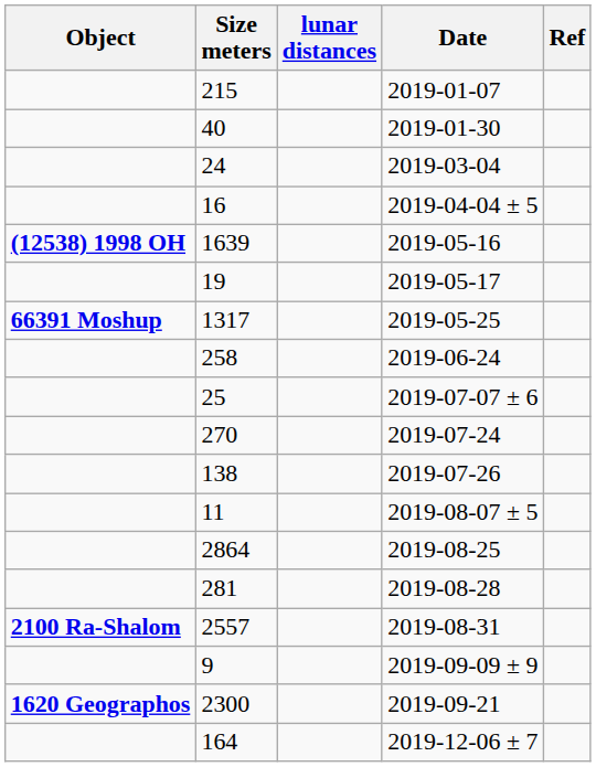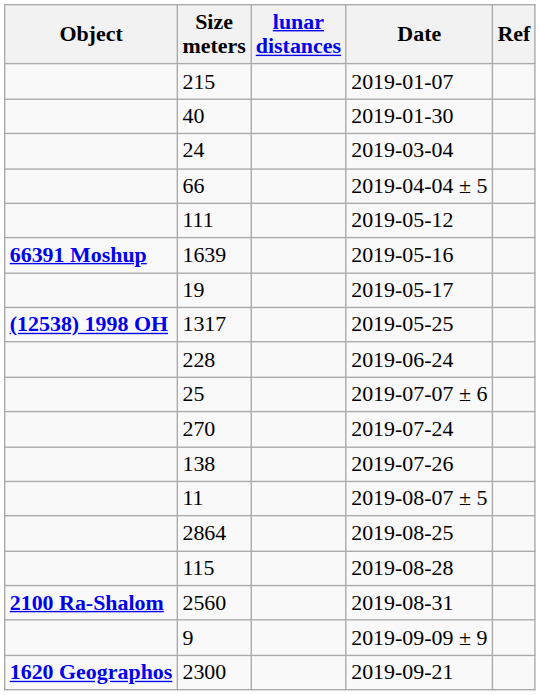2019-04-04 ± 5 | Size meters: 16 -> 66
+ row: 111 | 2019-05-12
2019-05-16 | Object: (12538) 1998 OH -> 66391 Moshup
2019-05-25 | Object: 66391 Moshup -> (12538) 1998 OH
2019-06-24 | Size meters: 258 -> 228
2019-08-28 | Size meters: 281 -> 115
2019-08-31 | Size meters: 2557 -> 2560
- row: 164 | 2019-12-06 ± 7
